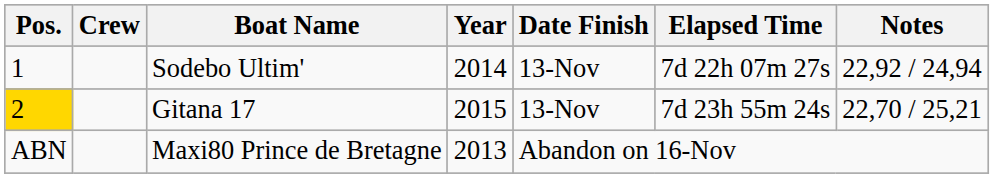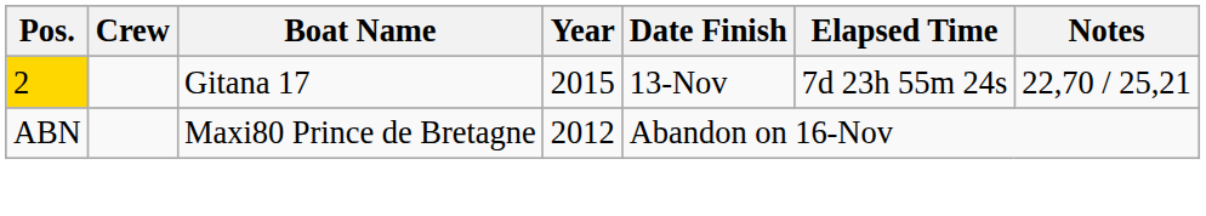- row: 1 | Sodebo Ultim' | 2014 | 13-Nov | 7d 22h 07m 27s | 22,92 / 24,94
Maxi80 Prince de Bretagne | Year: 2013 -> 2012
